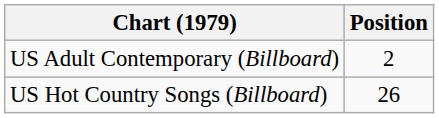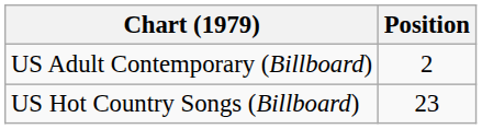US Hot Country Songs (Billboard) | Position: 26 -> 23
